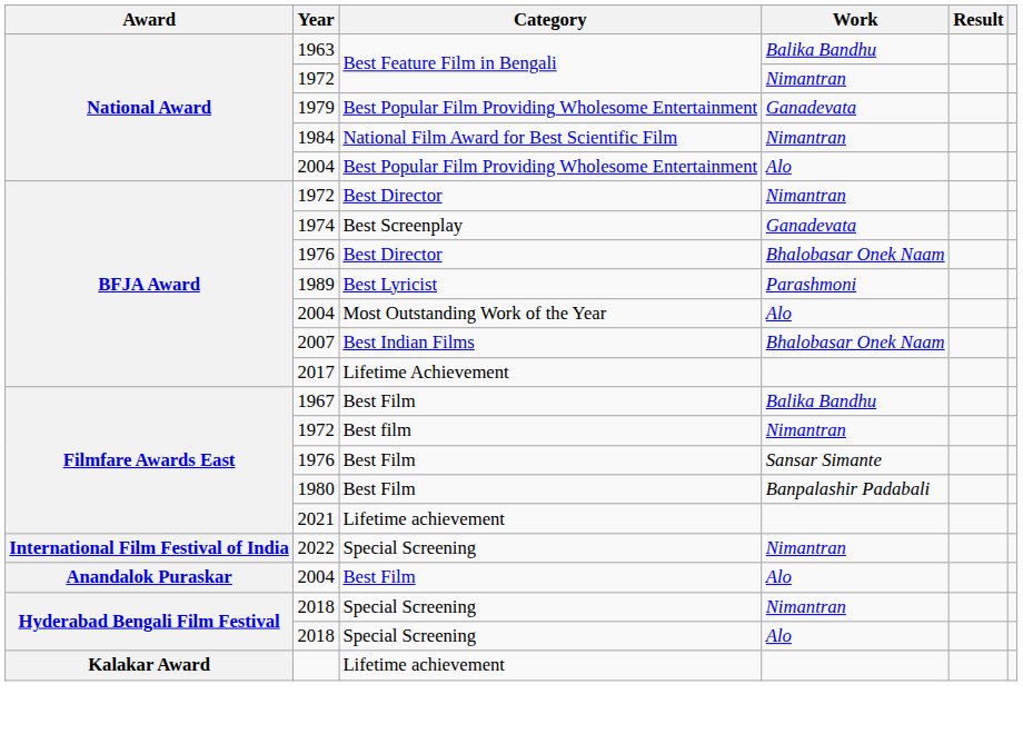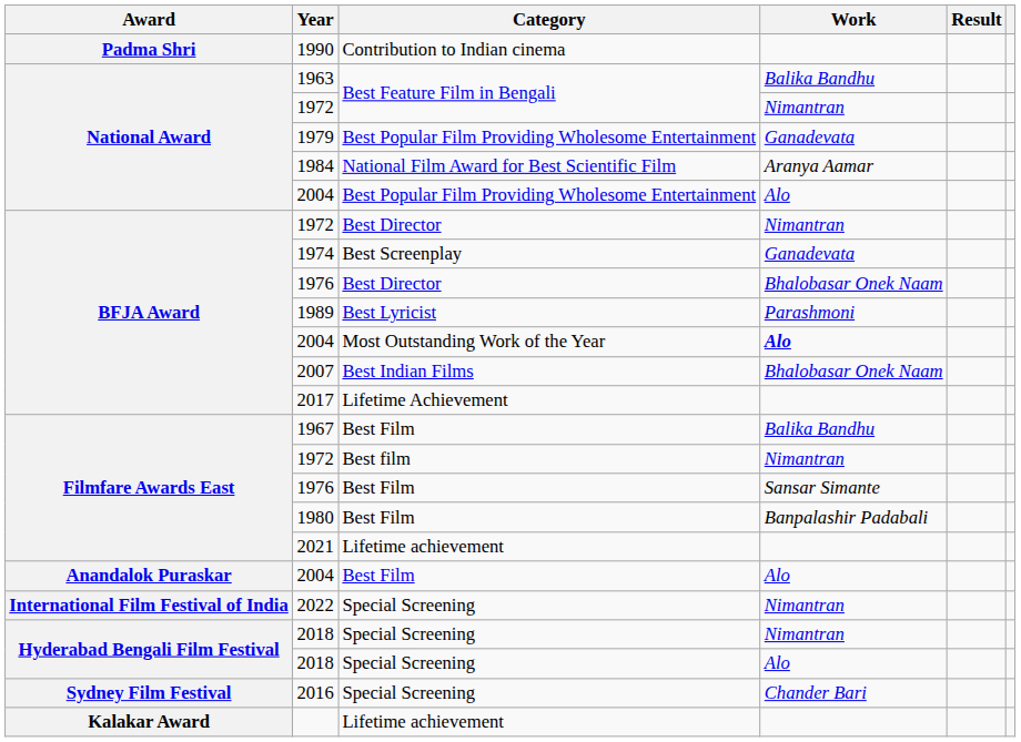+ row: Padma Shri | 1990 | Contribution to Indian cinema
1984 | Work: Nimantran -> Aranya Aamar
2004 / Most Outstanding Work of the Year | Work: normal -> bold
rows swapped: 2004 / Best Film <-> 2022
+ row: Sydney Film Festival | 2016 | Special Screening | Chander Bari
